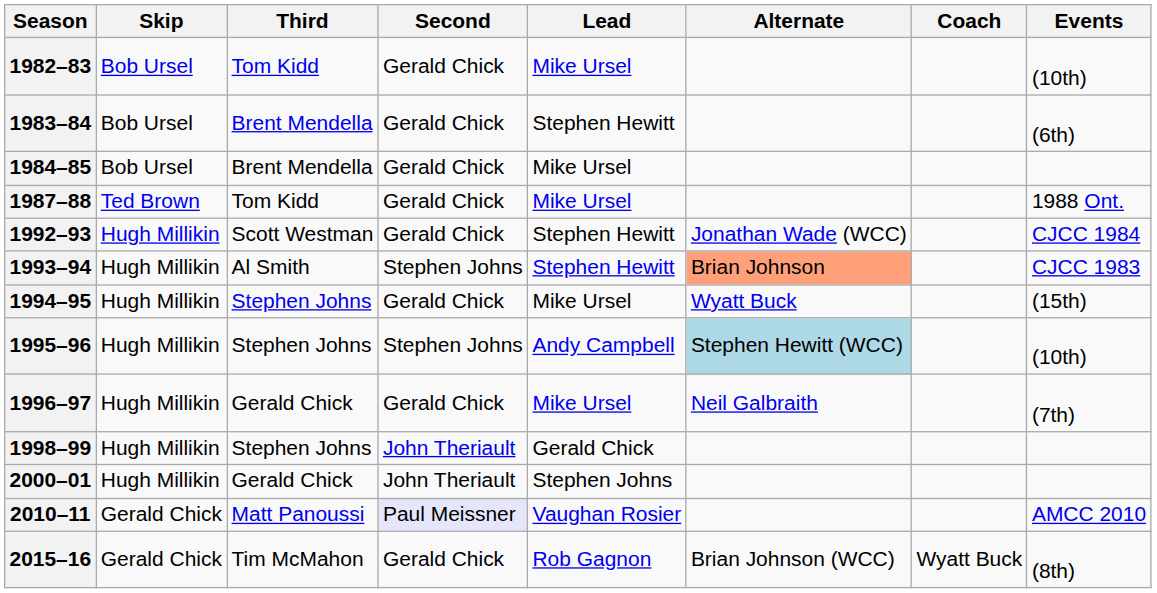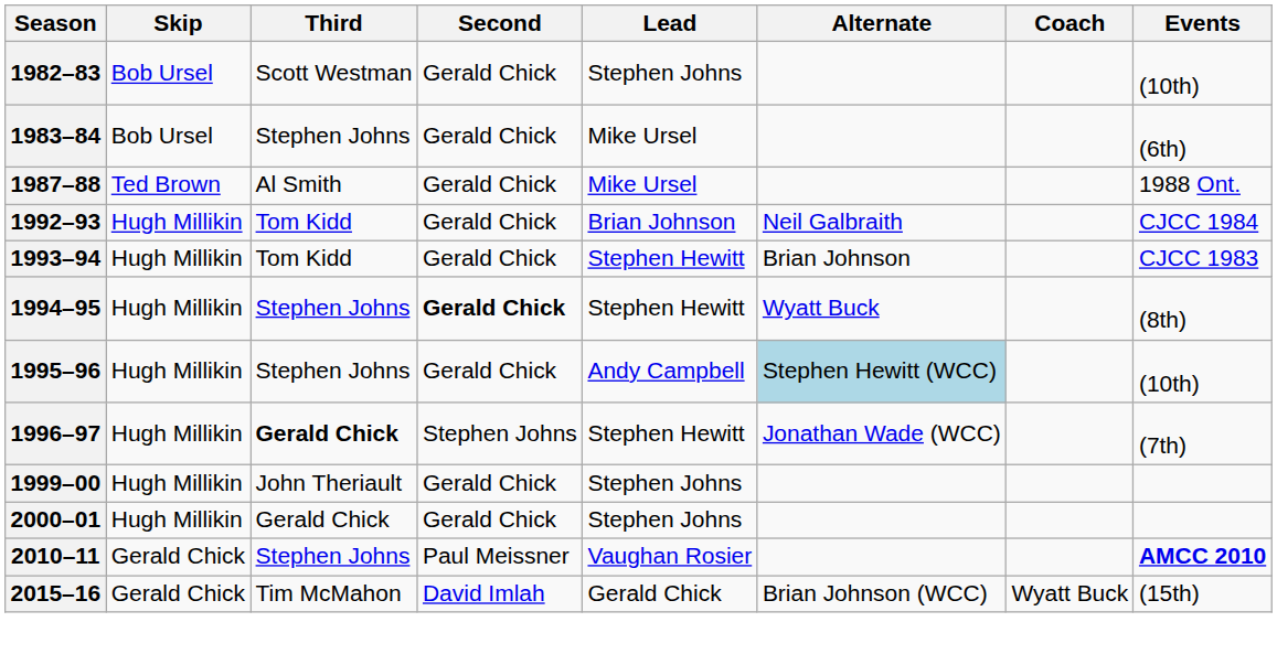1982–83 | Third: Tom Kidd -> Scott Westman
1982–83 | Lead: Mike Ursel -> Stephen Johns
1983–84 | Third: Brent Mendella -> Stephen Johns
1983–84 | Lead: Stephen Hewitt -> Mike Ursel
- row: 1984–85 | Bob Ursel | Brent Mendella | Gerald Chick | Mike Ursel
1987–88 | Third: Tom Kidd -> Al Smith
1992–93 | Third: Scott Westman -> Tom Kidd
1992–93 | Lead: Stephen Hewitt -> Brian Johnson
1992–93 | Alternate: Jonathan Wade (WCC) -> Neil Galbraith
1993–94 | Third: Al Smith -> Tom Kidd
1993–94 | Second: Stephen Johns -> Gerald Chick
1993–94 | Alternate: lightsalmon background -> no background
1994–95 | Second: normal -> bold
1994–95 | Lead: Mike Ursel -> Stephen Hewitt
1994–95 | Events: (15th) -> (8th)
1995–96 | Second: Stephen Johns -> Gerald Chick
1996–97 | Third: normal -> bold
1996–97 | Second: Gerald Chick -> Stephen Johns
1996–97 | Lead: Mike Ursel -> Stephen Hewitt
1996–97 | Alternate: Neil Galbraith -> Jonathan Wade (WCC)
- row: 1998–99 | Hugh Millikin | Stephen Johns | John Theriault | Gerald Chick
+ row: 1999–00 | Hugh Millikin | John Theriault | Gerald Chick | Stephen Johns
2000–01 | Second: John Theriault -> Gerald Chick
2010–11 | Third: Matt Panoussi -> Stephen Johns
2010–11 | Second: lavender background -> no background
2010–11 | Events: normal -> bold
2015–16 | Second: Gerald Chick -> David Imlah
2015–16 | Lead: Rob Gagnon -> Gerald Chick
2015–16 | Events: (8th) -> (15th)
